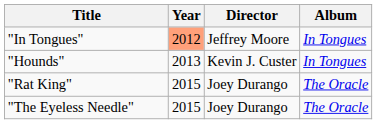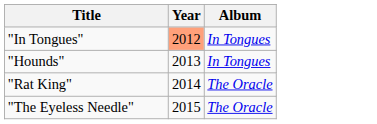- column: Director | Jeffrey Moore | Kevin J. Custer | Joey Durango | Joey Durango
"Rat King" | Year: 2015 -> 2014
